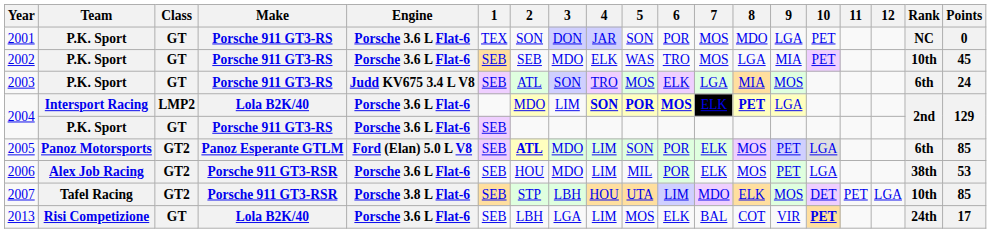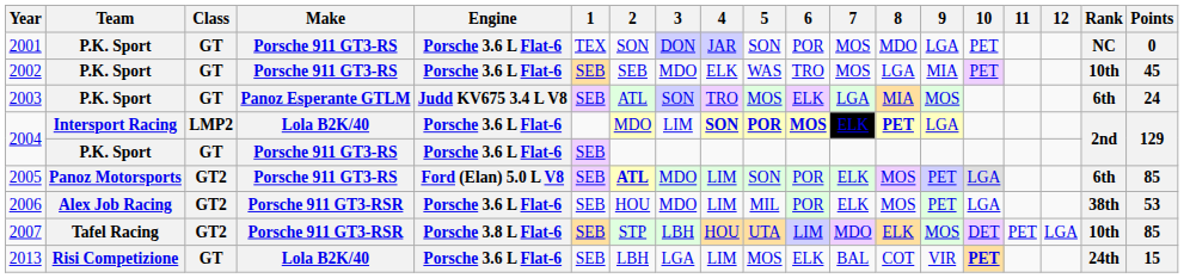2003 | Make: Porsche 911 GT3-RS -> Panoz Esperante GTLM
2005 | Make: Panoz Esperante GTLM -> Porsche 911 GT3-RS
2013 | Points: 17 -> 15
